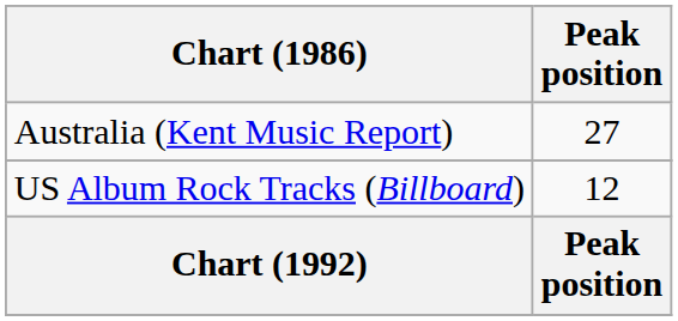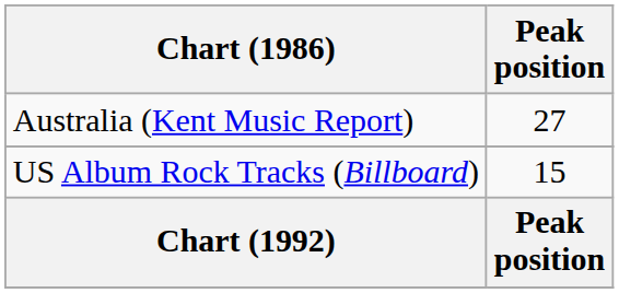US Album Rock Tracks (Billboard) | Peak position: 12 -> 15
